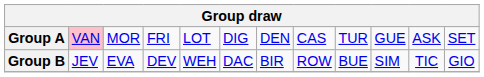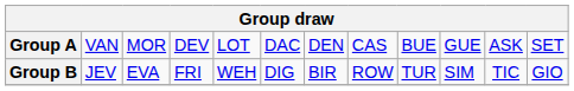Group A | column 2: pink background -> no background
Group A | column 4: FRI -> DEV
Group A | column 6: DIG -> DAC
Group A | column 9: TUR -> BUE
Group B | column 4: DEV -> FRI
Group B | column 6: DAC -> DIG
Group B | column 9: BUE -> TUR
